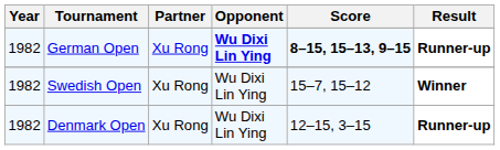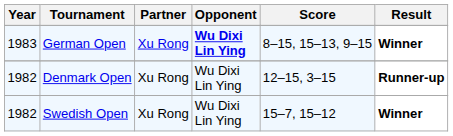German Open | Year: 1982 -> 1983
German Open | Score: bold -> normal
German Open | Result: Runner-up -> Winner
rows swapped: Swedish Open <-> Denmark Open
